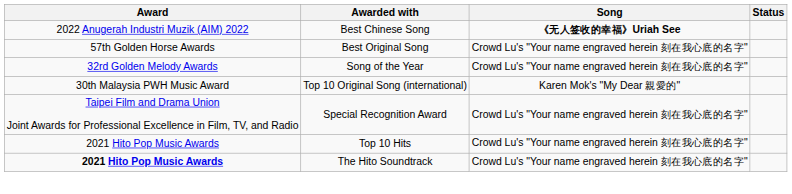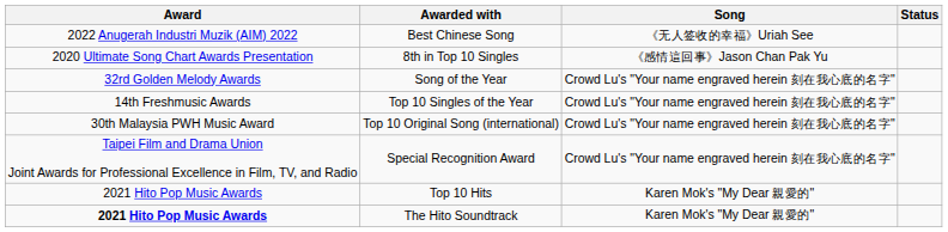Best Chinese Song | Song: bold -> normal
+ row: 2020 Ultimate Song Chart Awards Presentation | 8th in Top 10 Singles | 《感情這回事》Jason Chan Pak Yu
- row: 57th Golden Horse Awards | Best Original Song | Crowd Lu's "Your name engraved herein 刻在我心底的名字"
+ row: 14th Freshmusic Awards | Top 10 Singles of the Year | Crowd Lu's "Your name engraved herein 刻在我心底的名字"
Top 10 Original Song (international) | Song: Karen Mok's "My Dear 親愛的" -> Crowd Lu's "Your name engraved herein 刻在我心底的名字"
Top 10 Hits | Song: Crowd Lu's "Your name engraved herein 刻在我心底的名字" -> Karen Mok's "My Dear 親愛的"
The Hito Soundtrack | Song: Crowd Lu's "Your name engraved herein 刻在我心底的名字" -> Karen Mok's "My Dear 親愛的"
